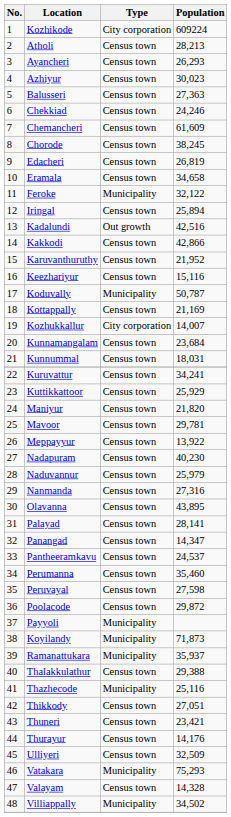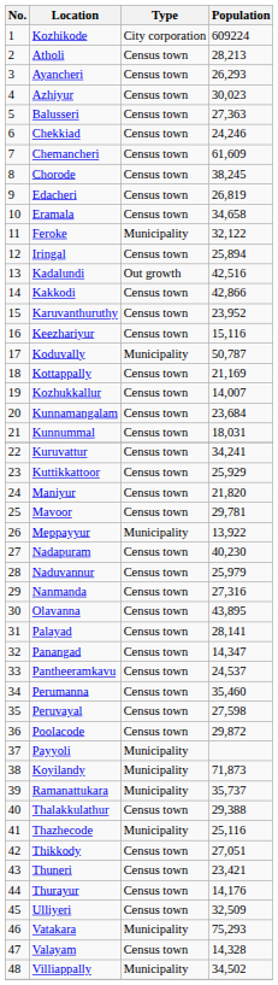Karuvanthuruthy | Population: 21,952 -> 23,952
Kozhukkallur | Type: City corporation -> Census town
Meppayyur | Type: Census town -> Municipality
Ramanattukara | Population: 35,937 -> 35,737
